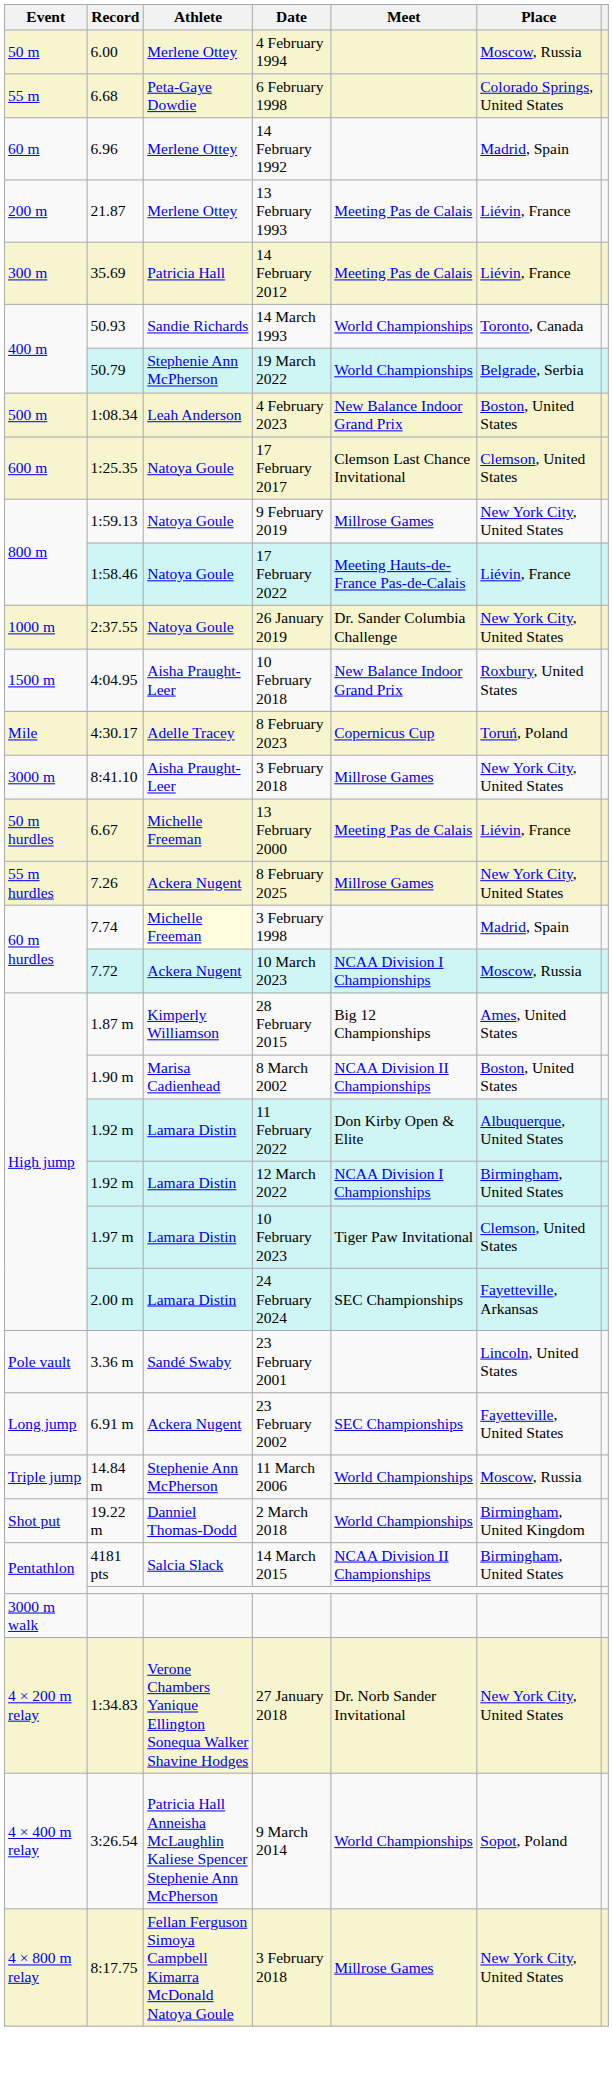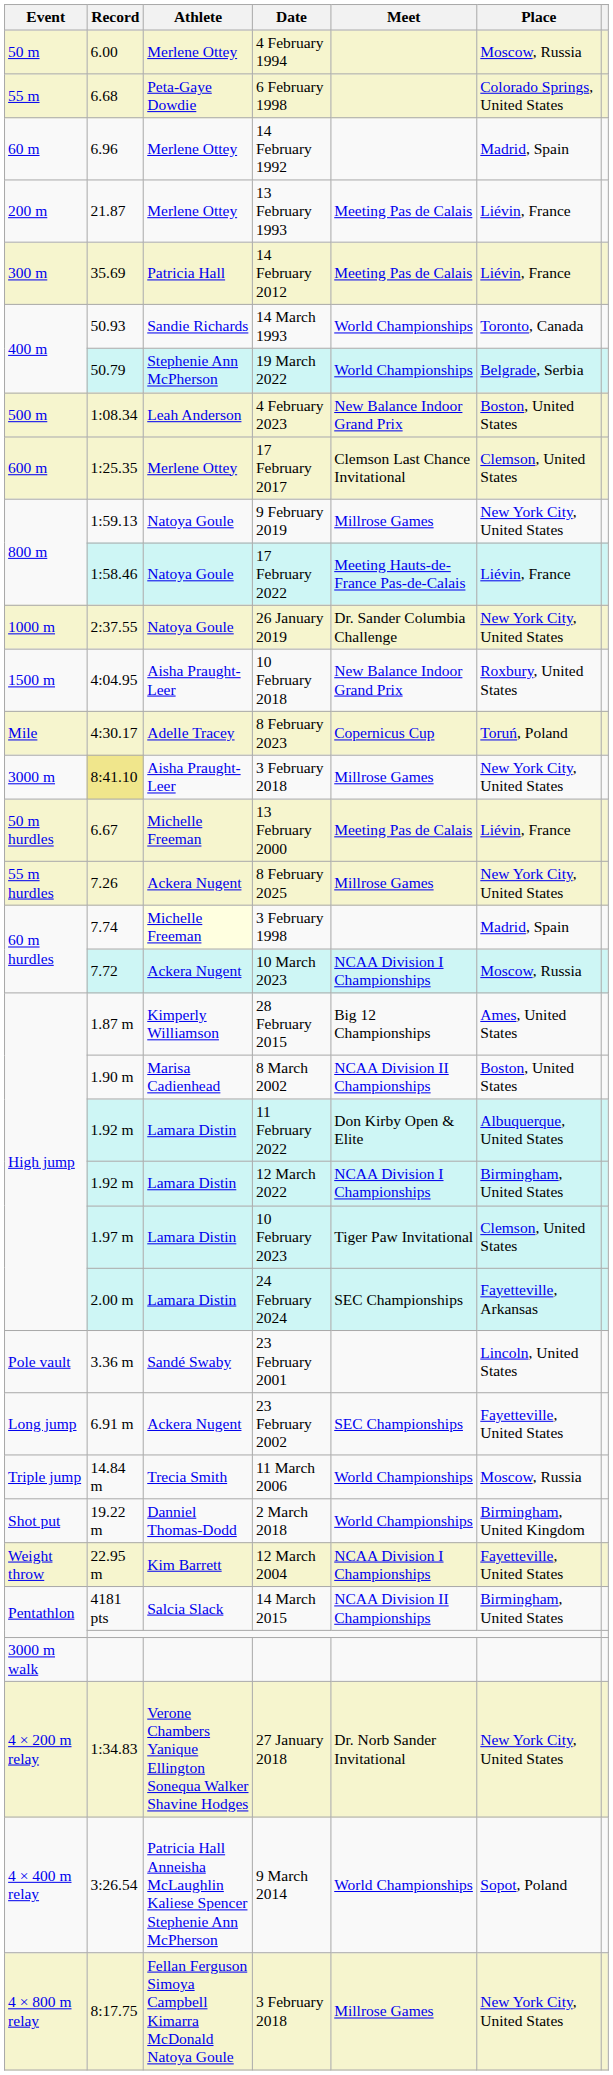17 February 2017 | Athlete: Natoya Goule -> Merlene Ottey
3000 m / 3 February 2018 | Record: no background -> khaki background
11 March 2006 | Athlete: Stephenie Ann McPherson -> Trecia Smith
+ row: Weight throw | 22.95 m | Kim Barrett | 12 March 2004 | NCAA Division I Championships | Fayetteville, United States
